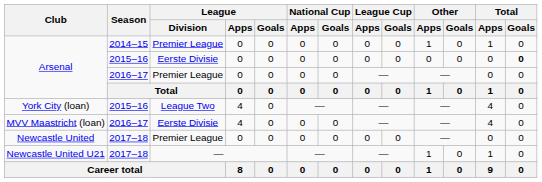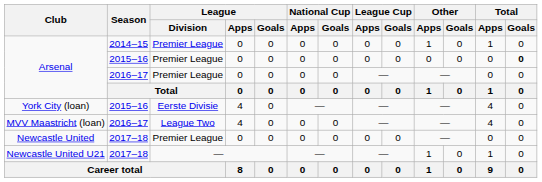Arsenal / 2015–16 | League / Division: Eerste Divisie -> Premier League
York City (loan) | League / Division: League Two -> Eerste Divisie
MVV Maastricht (loan) | League / Division: Eerste Divisie -> League Two
